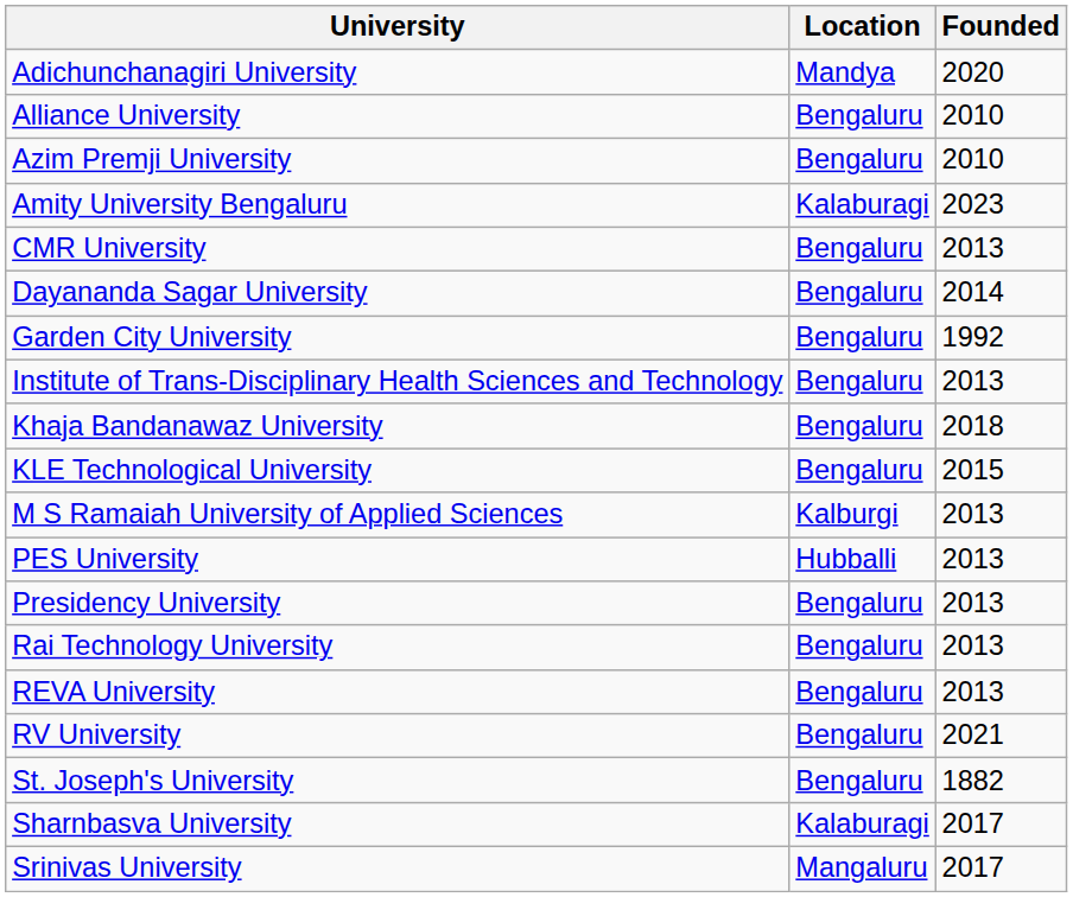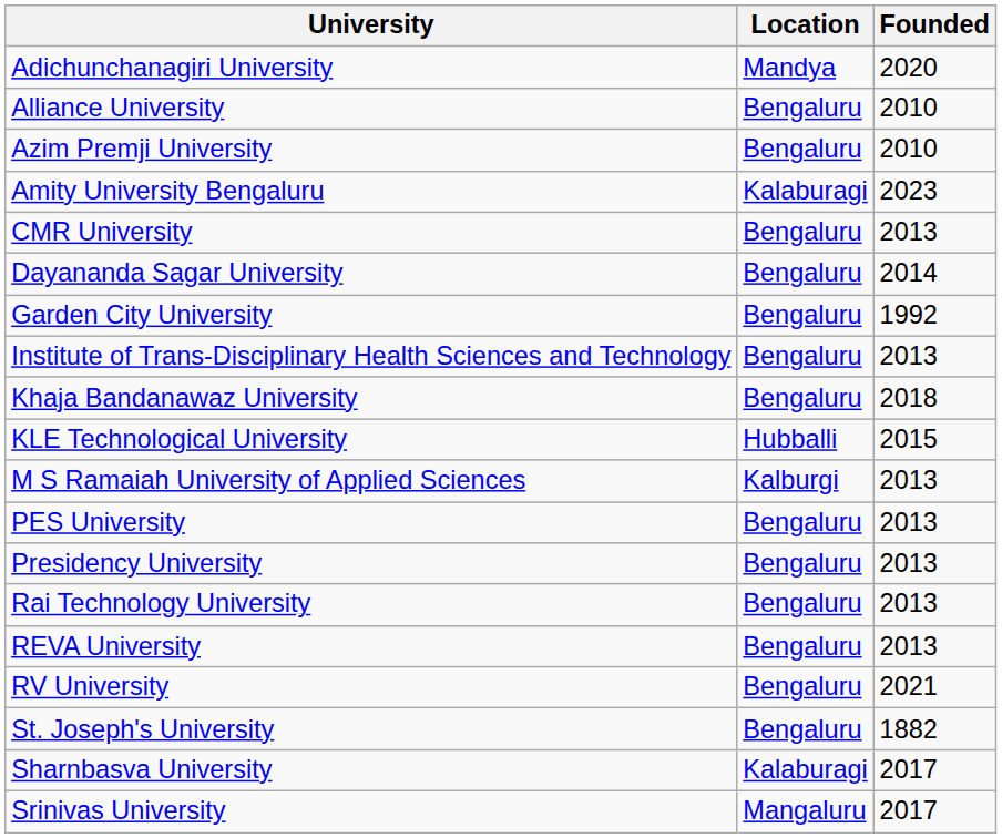KLE Technological University | Location: Bengaluru -> Hubballi
PES University | Location: Hubballi -> Bengaluru
